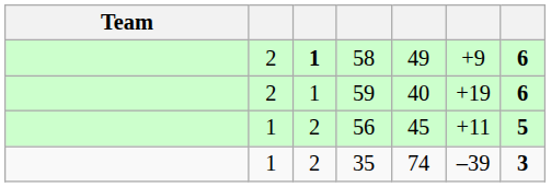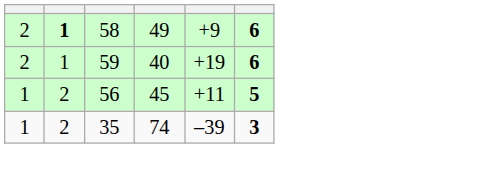- column: Team
